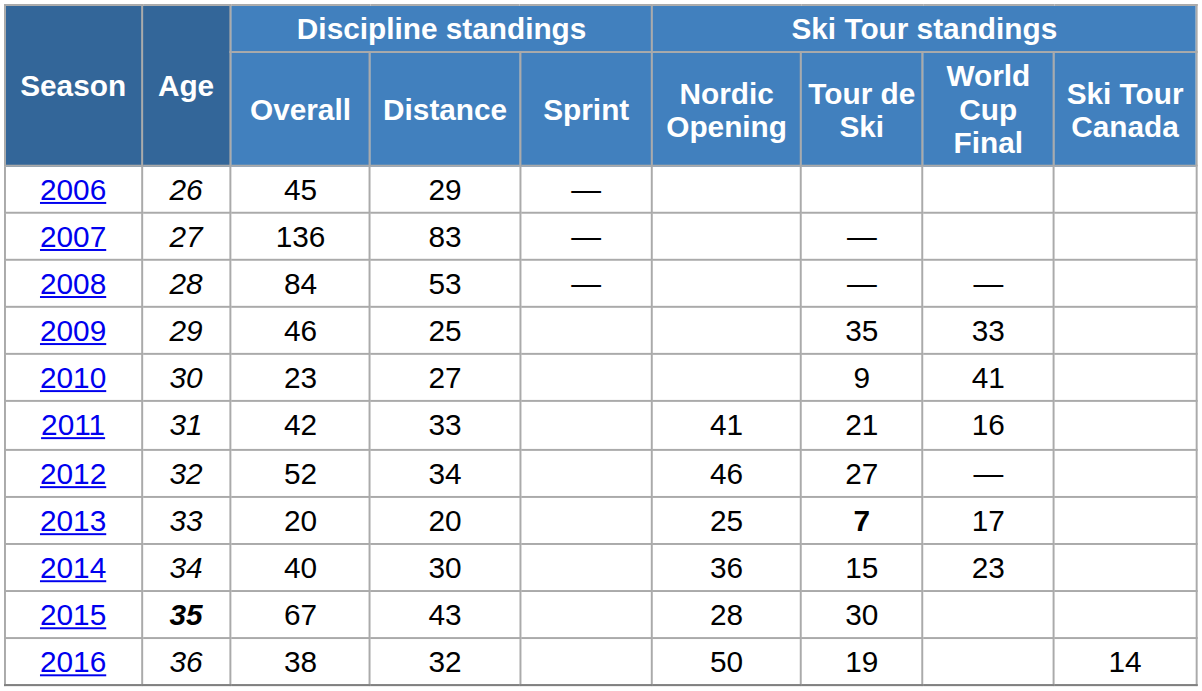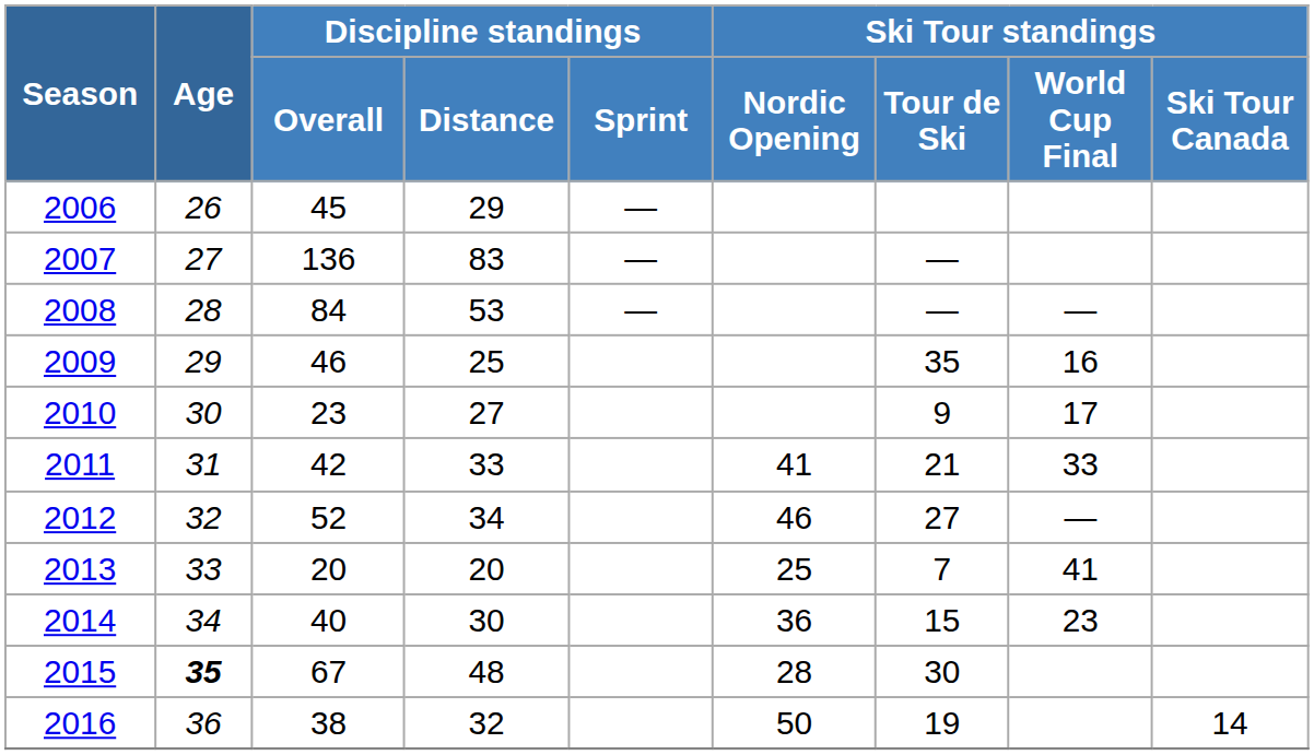2009 | Ski Tour standings / World Cup Final: 33 -> 16
2010 | Ski Tour standings / World Cup Final: 41 -> 17
2011 | Ski Tour standings / World Cup Final: 16 -> 33
2013 | Ski Tour standings / Tour de Ski: bold -> normal
2013 | Ski Tour standings / World Cup Final: 17 -> 41
2015 | Discipline standings / Distance: 43 -> 48
